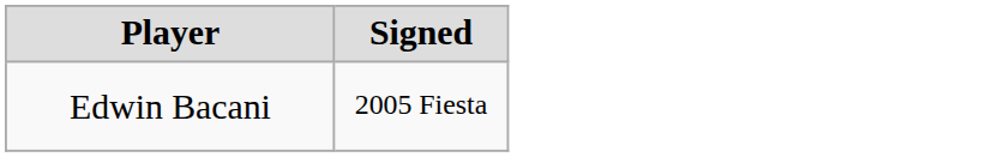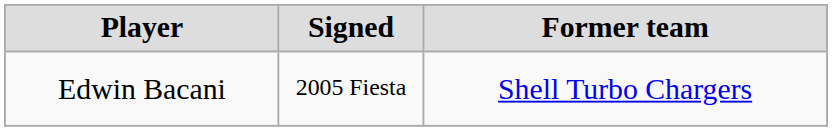+ column: Former team | Shell Turbo Chargers
